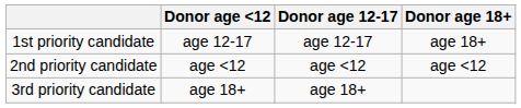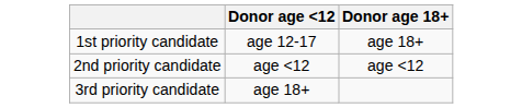- column: Donor age 12-17 | age 12-17 | age <12 | age 18+
